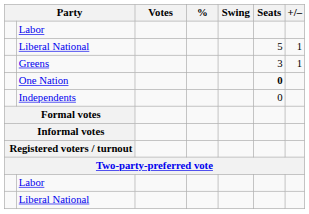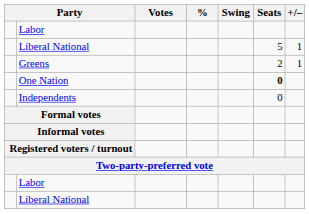Greens | Seats: 3 -> 2
